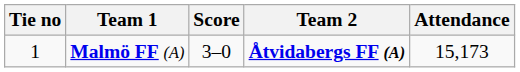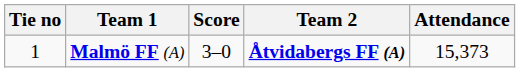Malmö FF (A) | Attendance: 15,173 -> 15,373
